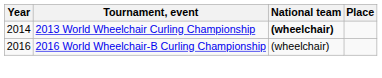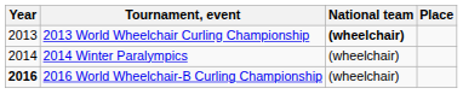2013 World Wheelchair Curling Championship | Year: 2014 -> 2013
+ row: 2014 | 2014 Winter Paralympics | (wheelchair)
2016 World Wheelchair-B Curling Championship | Year: normal -> bold
